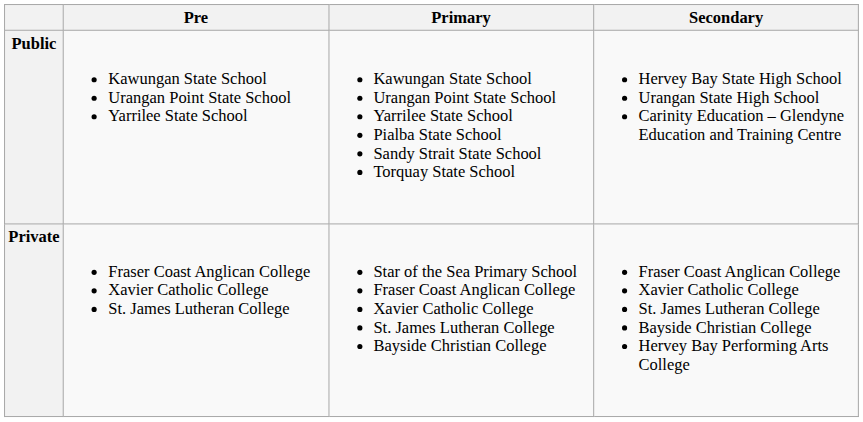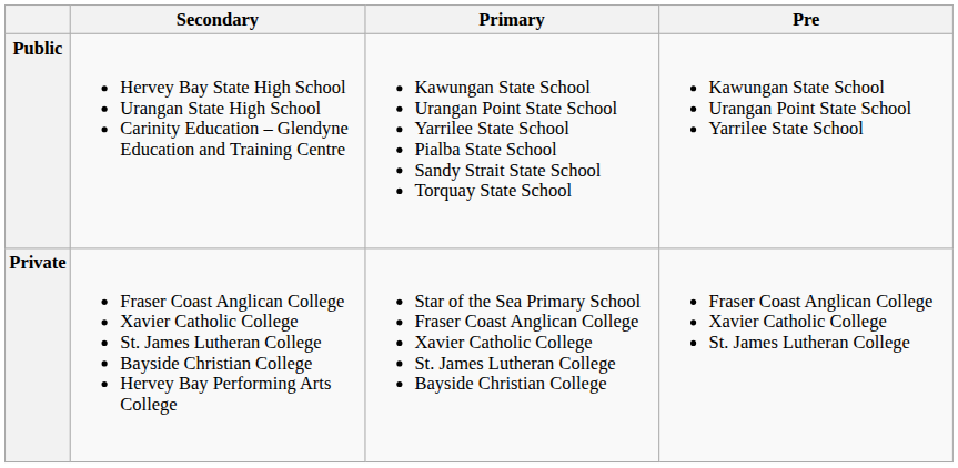columns swapped: Pre <-> Secondary
